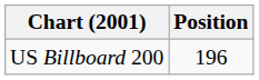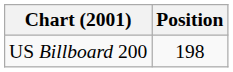US Billboard 200 | Position: 196 -> 198
